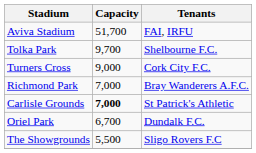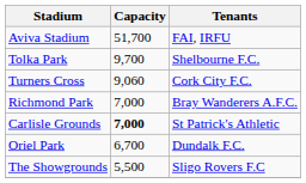Turners Cross | Capacity: 9,000 -> 9,060
